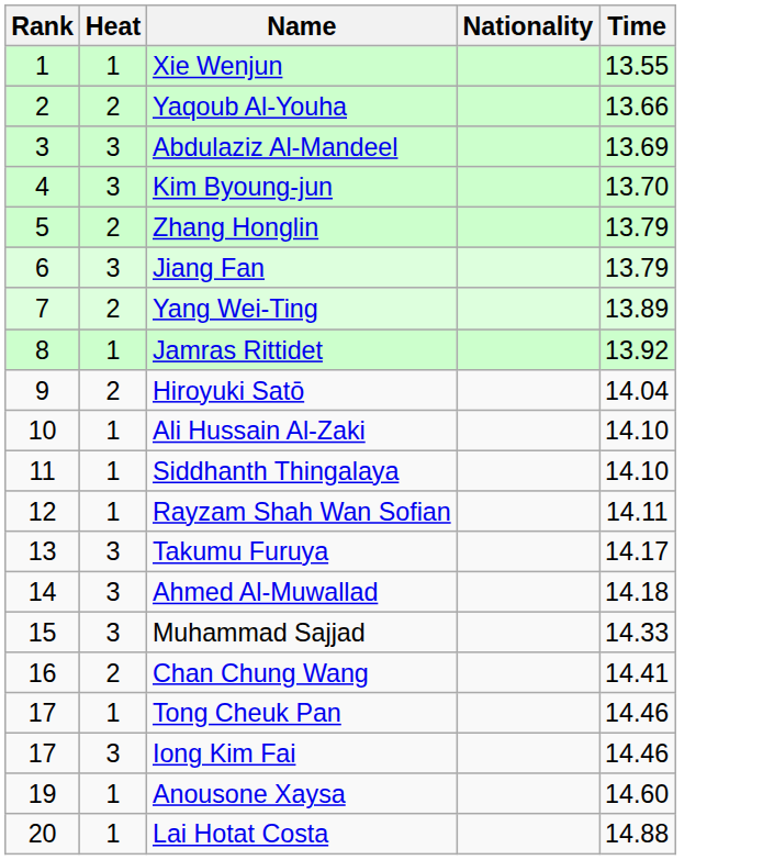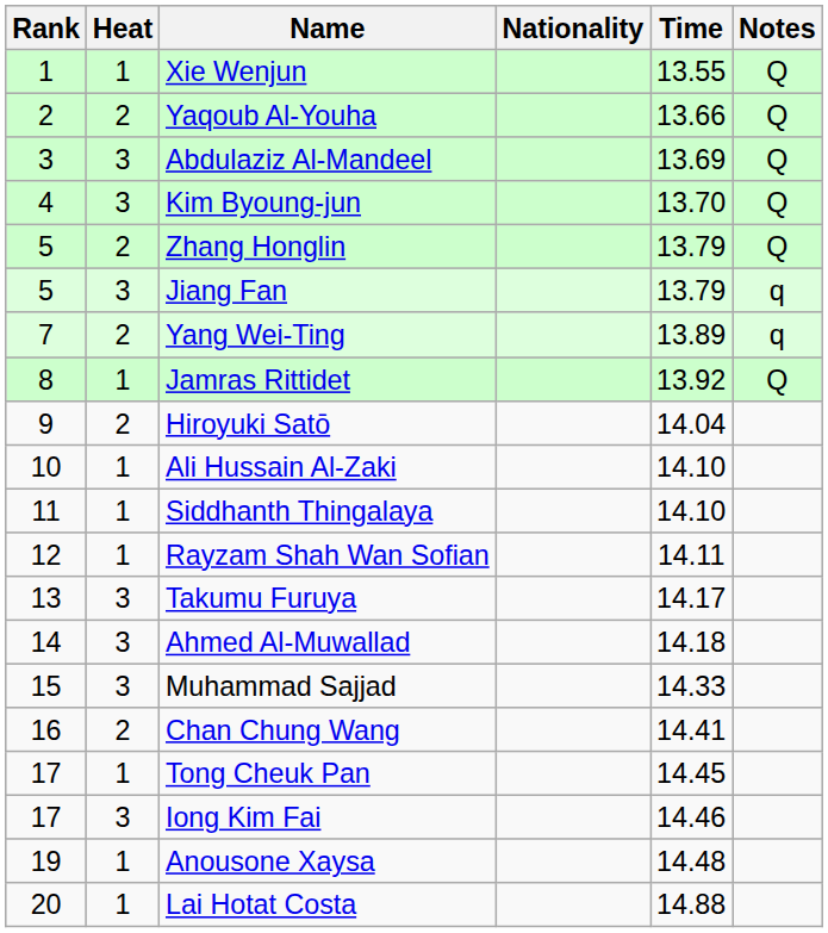+ column: Notes | Q | Q | Q | Q | Q | q | q | Q
Jiang Fan | Rank: 6 -> 5
Tong Cheuk Pan | Time: 14.46 -> 14.45
Anousone Xaysa | Time: 14.60 -> 14.48
